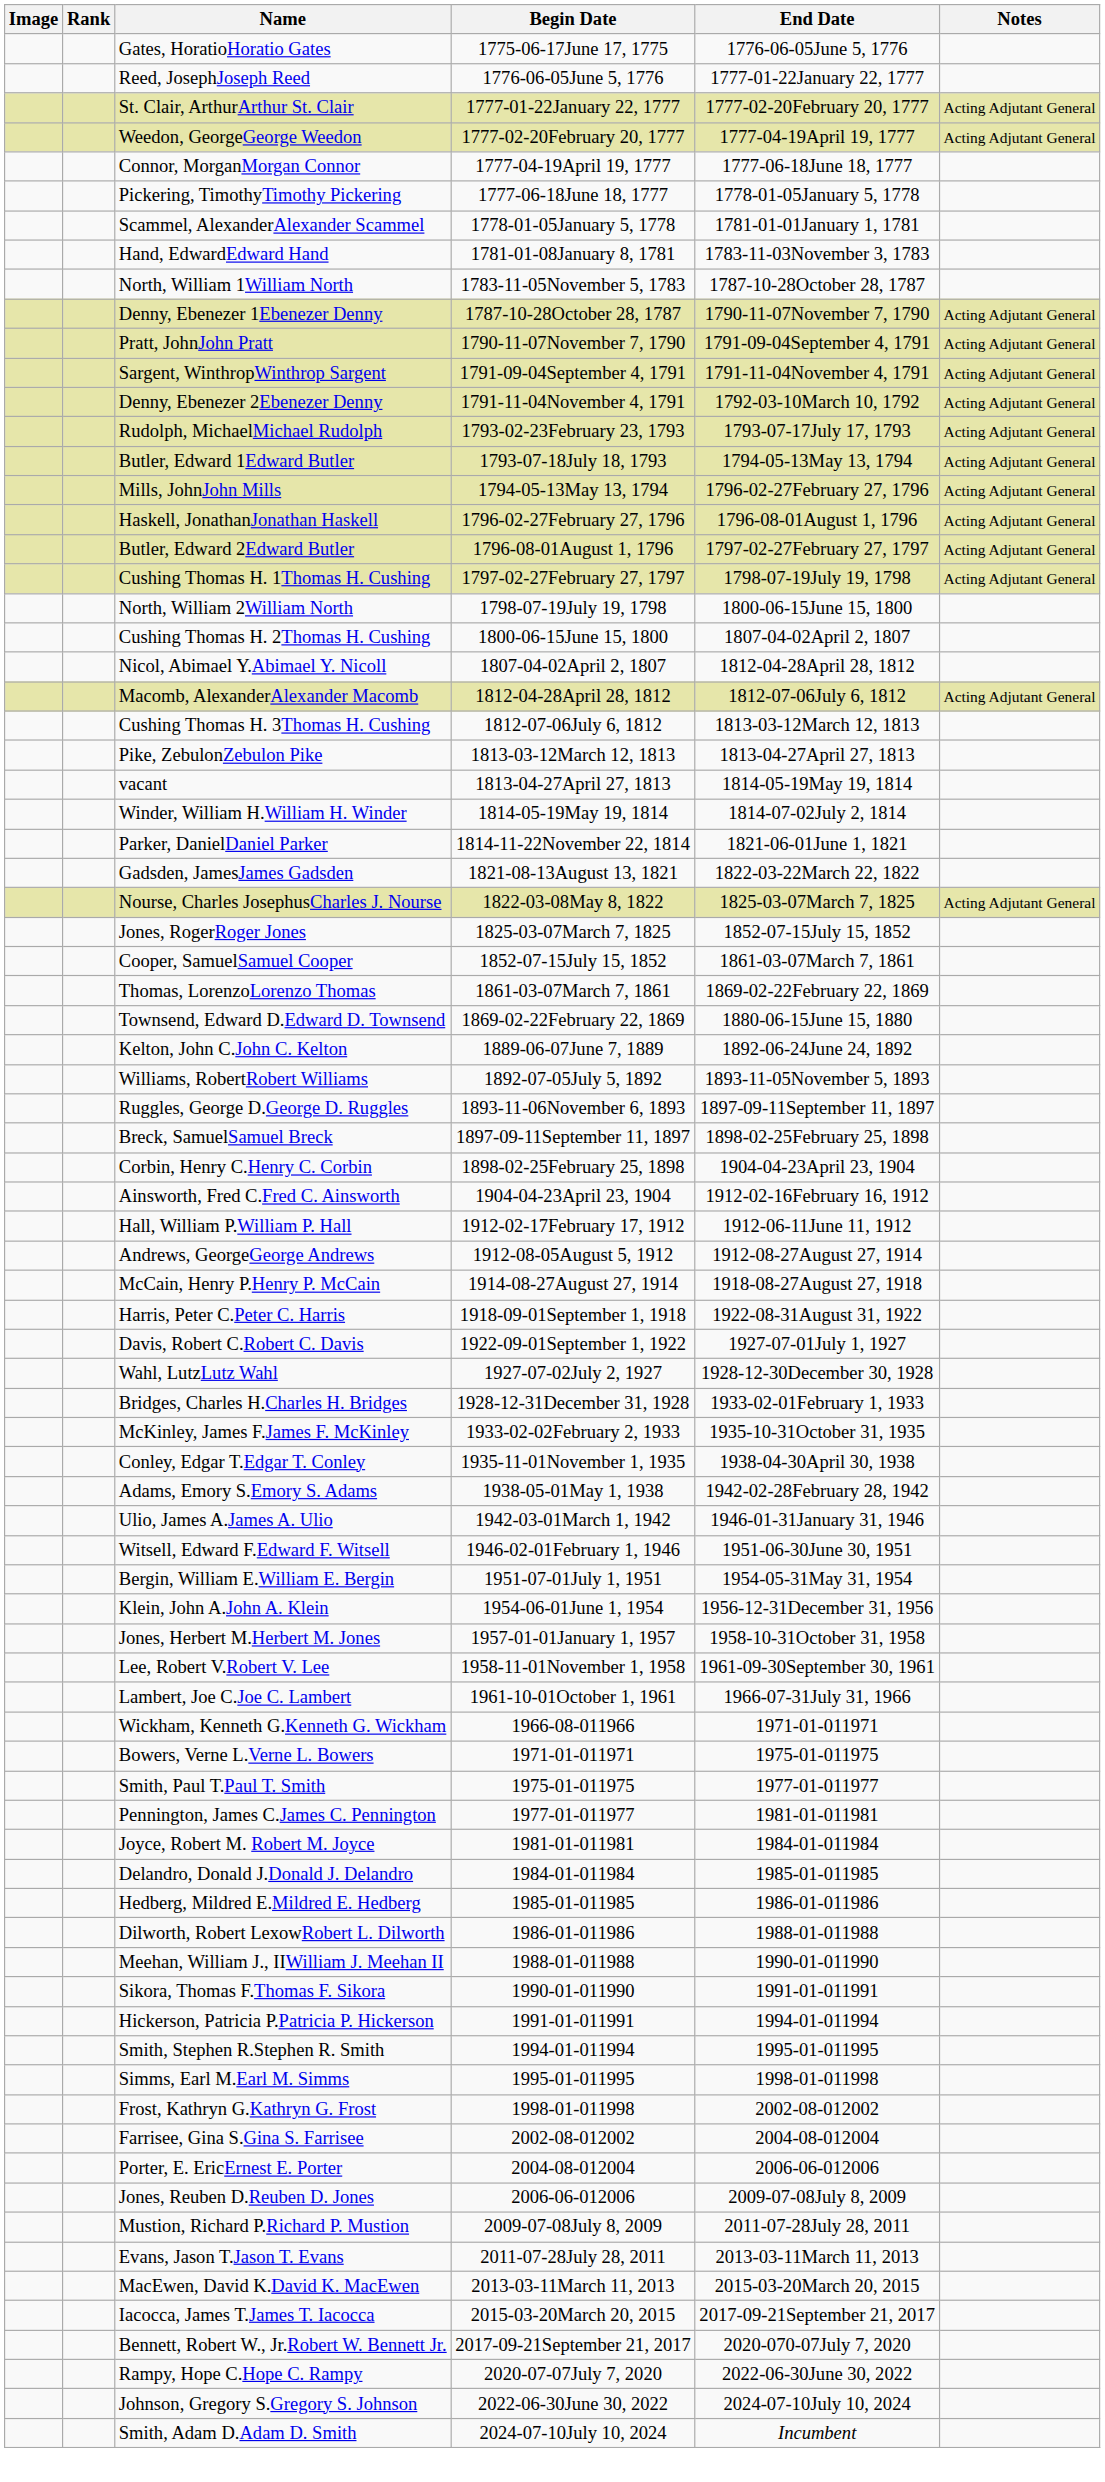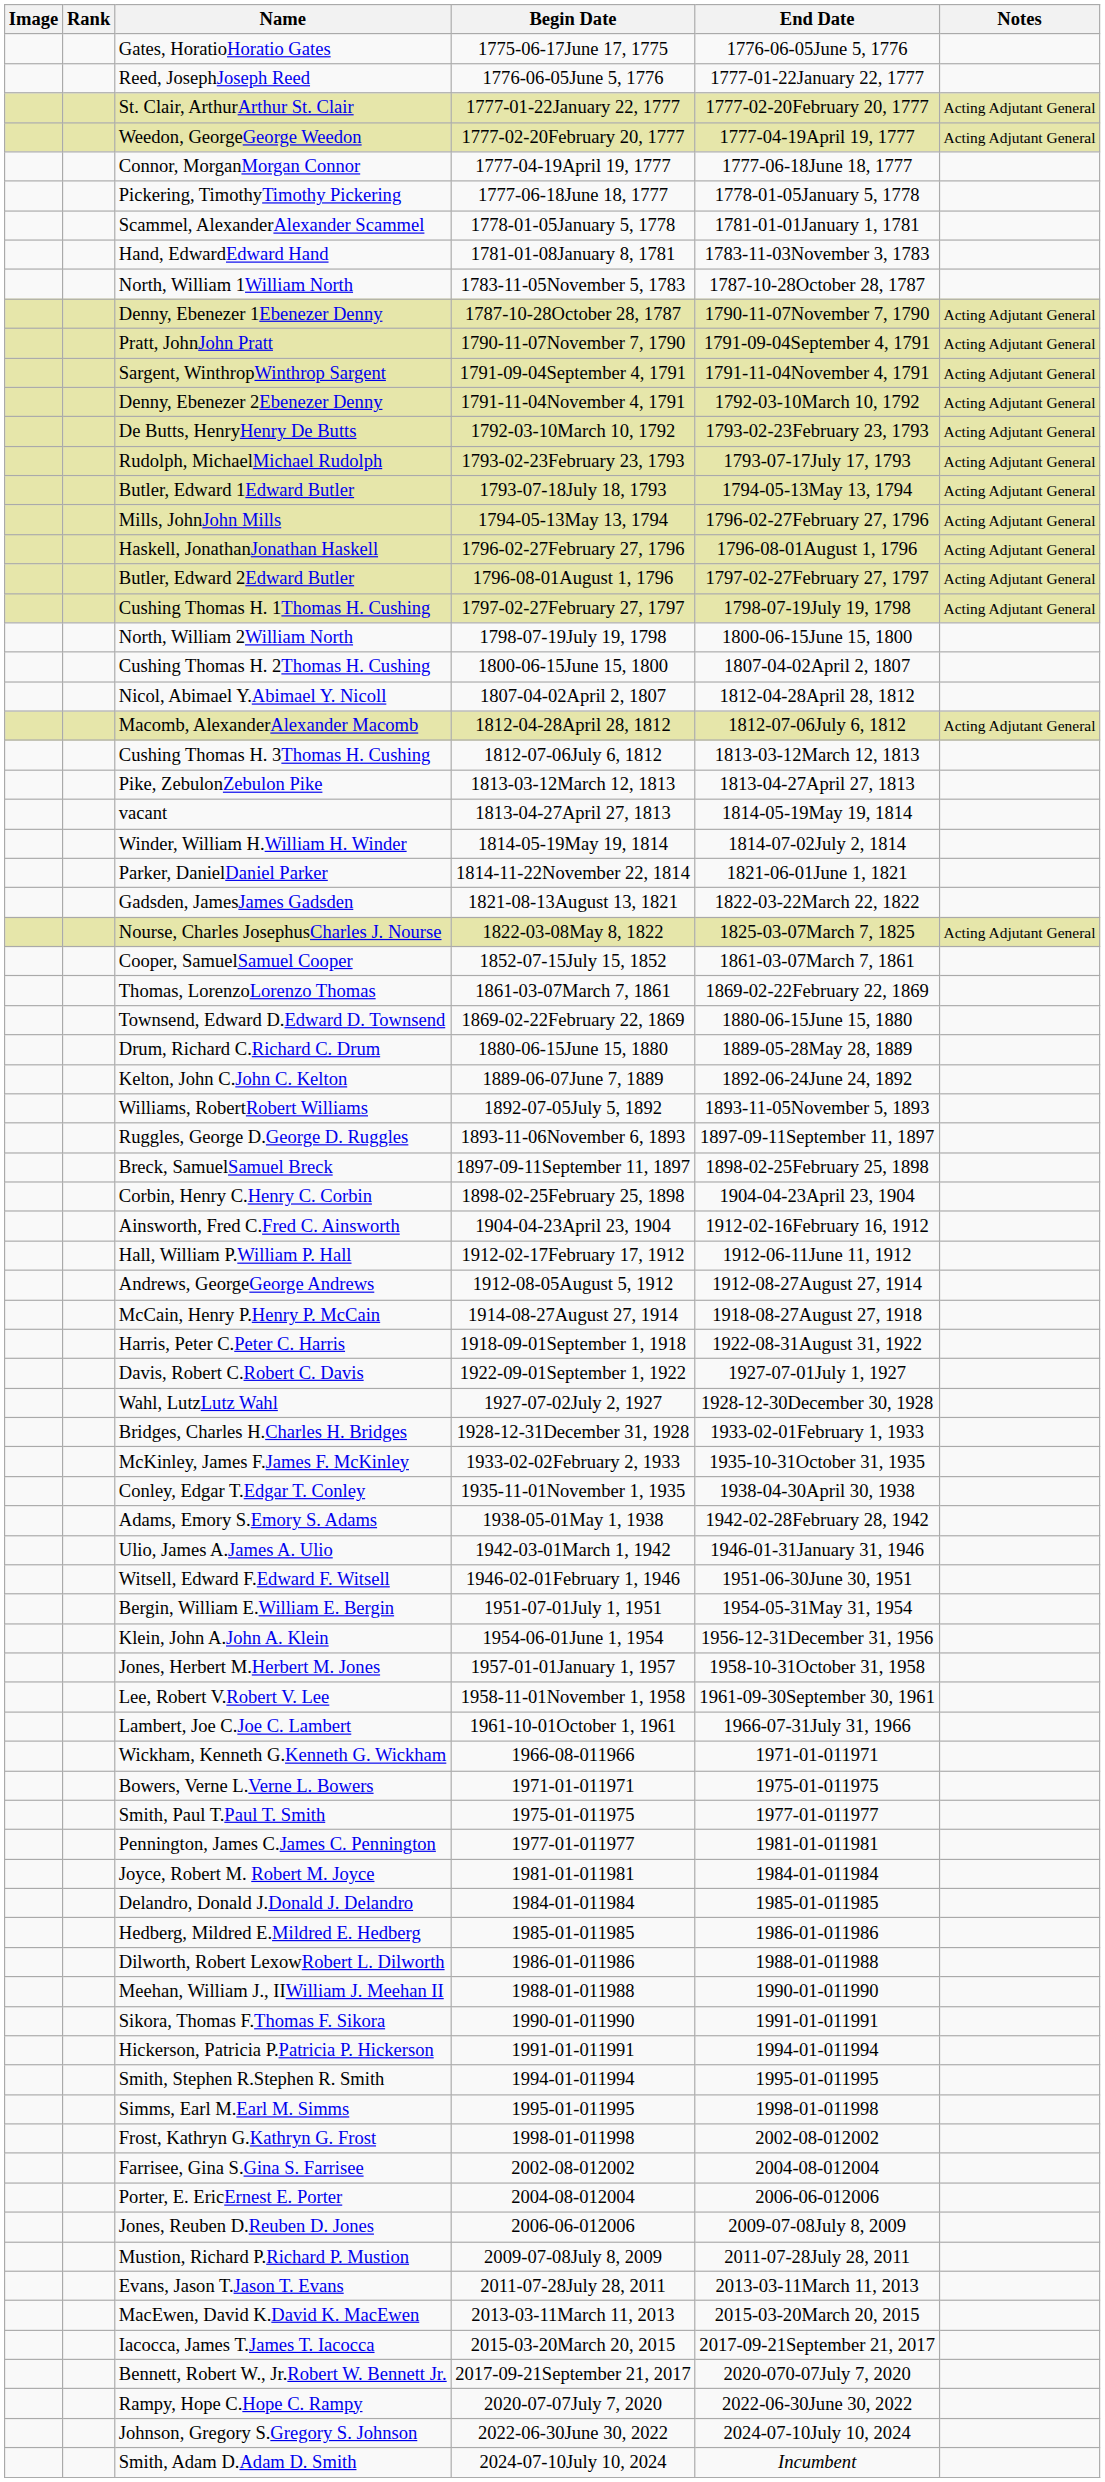+ row: De Butts, HenryHenry De Butts | 1792-03-10March 10, 1792 | 1793-02-23February 23, 1793 | Acting Adjutant General
- row: Jones, RogerRoger Jones | 1825-03-07March 7, 1825 | 1852-07-15July 15, 1852
+ row: Drum, Richard C.Richard C. Drum | 1880-06-15June 15, 1880 | 1889-05-28May 28, 1889
